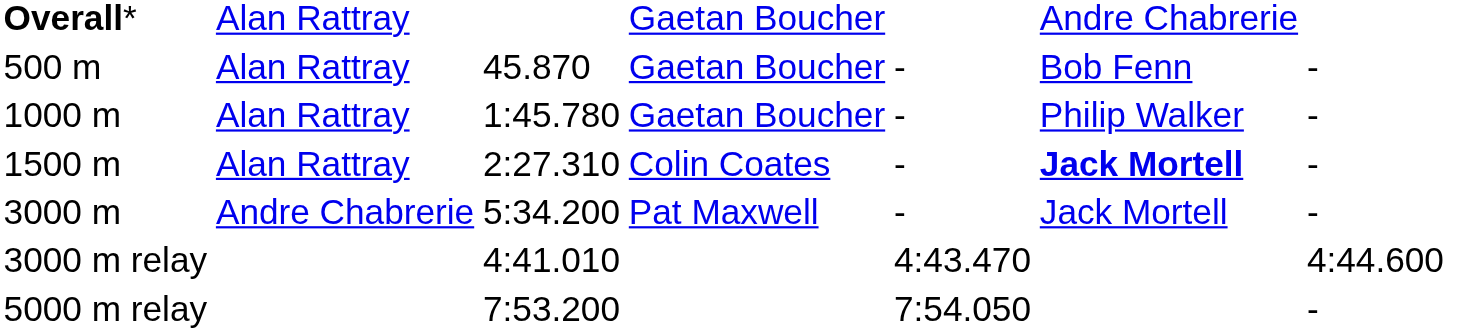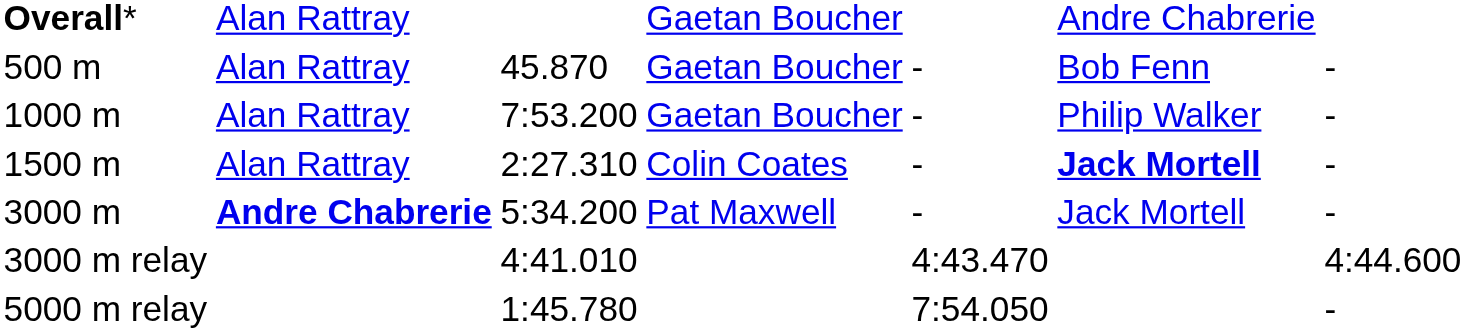1000 m | column 3: 1:45.780 -> 7:53.200
3000 m | column 2: normal -> bold
5000 m relay | column 3: 7:53.200 -> 1:45.780
